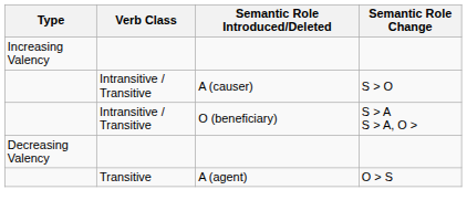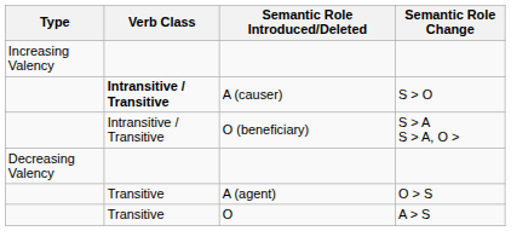A (causer) | Verb Class: normal -> bold
+ row: Transitive | O | A > S
